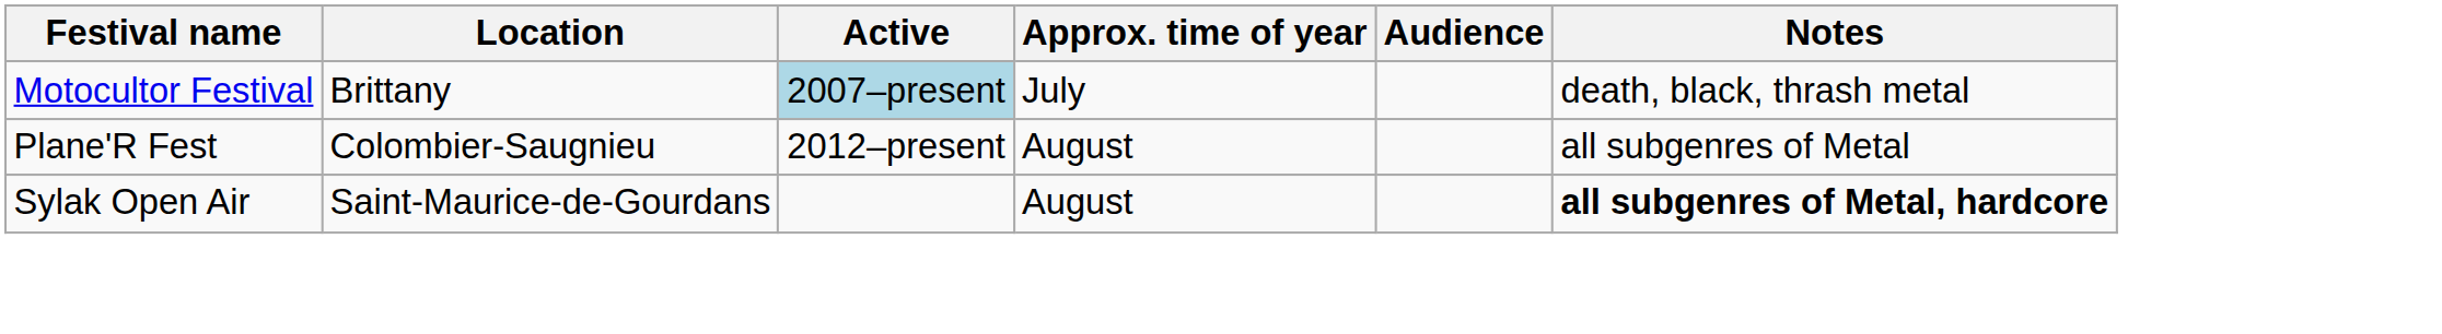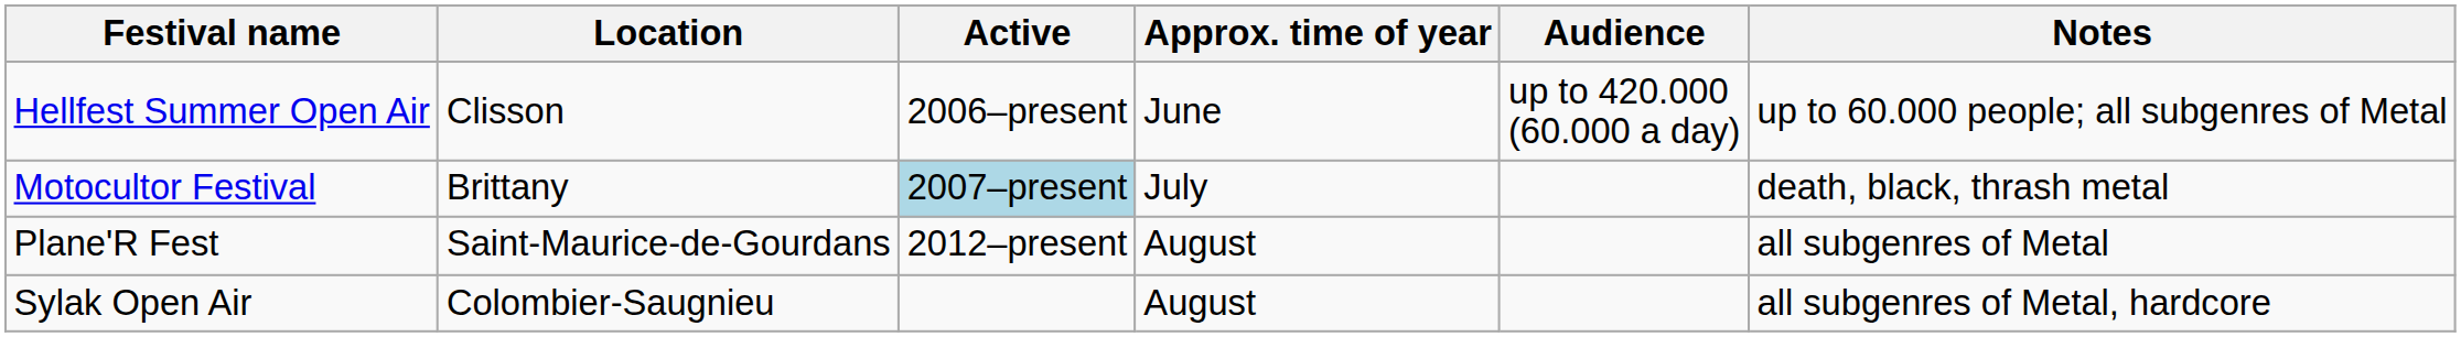+ row: Hellfest Summer Open Air | Clisson | 2006–present | June | up to 420.000 (60.000 a day) | up to 60.000 people; all subgenres of Metal
Plane'R Fest | Location: Colombier-Saugnieu -> Saint-Maurice-de-Gourdans
Sylak Open Air | Location: Saint-Maurice-de-Gourdans -> Colombier-Saugnieu
Sylak Open Air | Notes: bold -> normal
